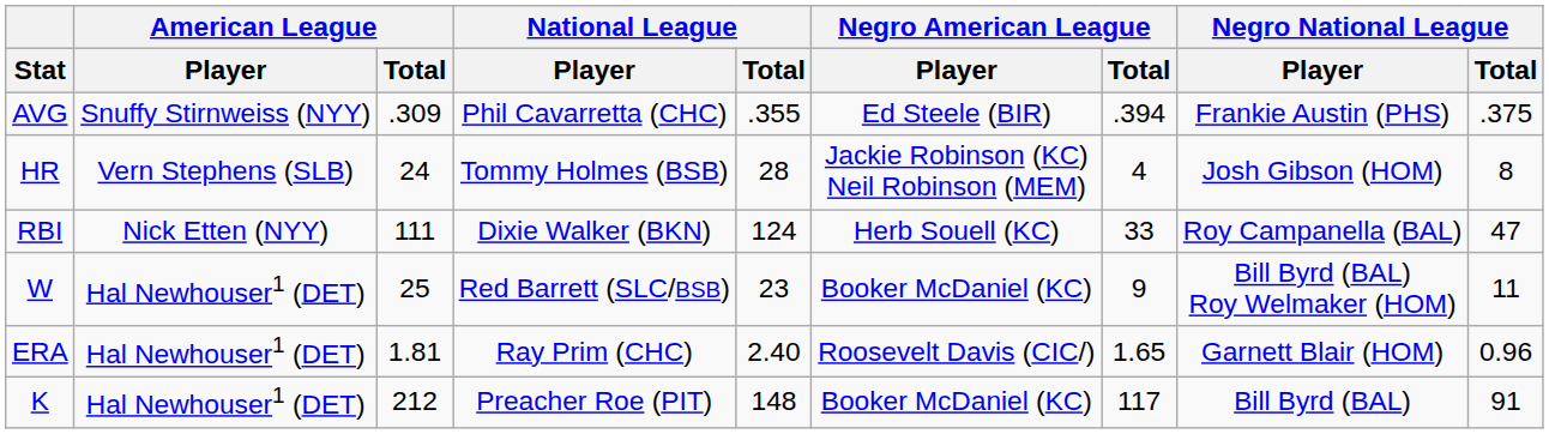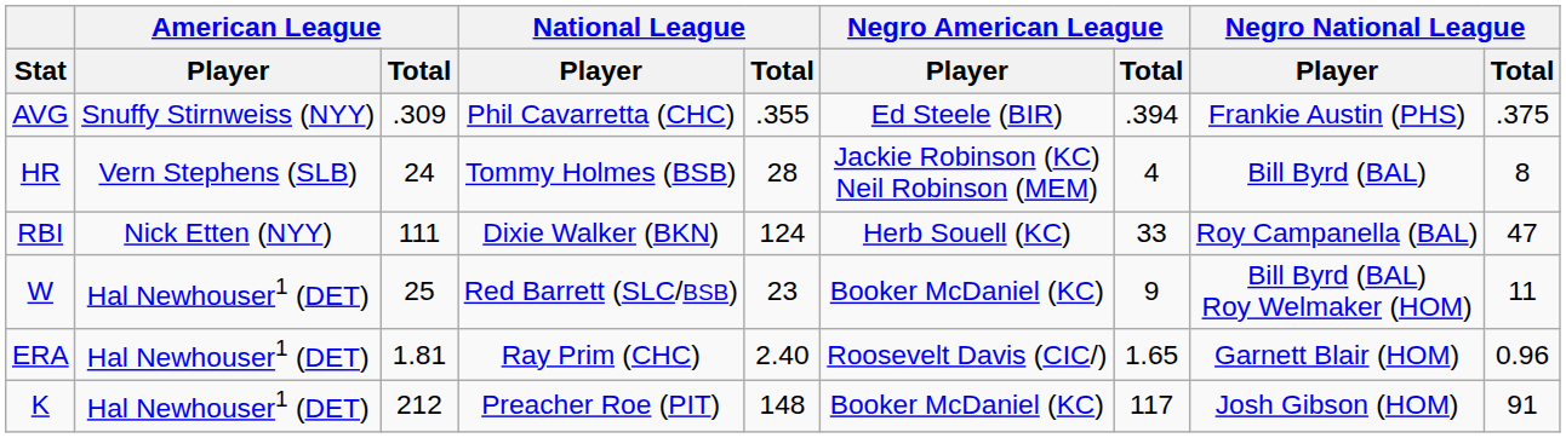HR | Negro National League / Player: Josh Gibson (HOM) -> Bill Byrd (BAL)
K | Negro National League / Player: Bill Byrd (BAL) -> Josh Gibson (HOM)
